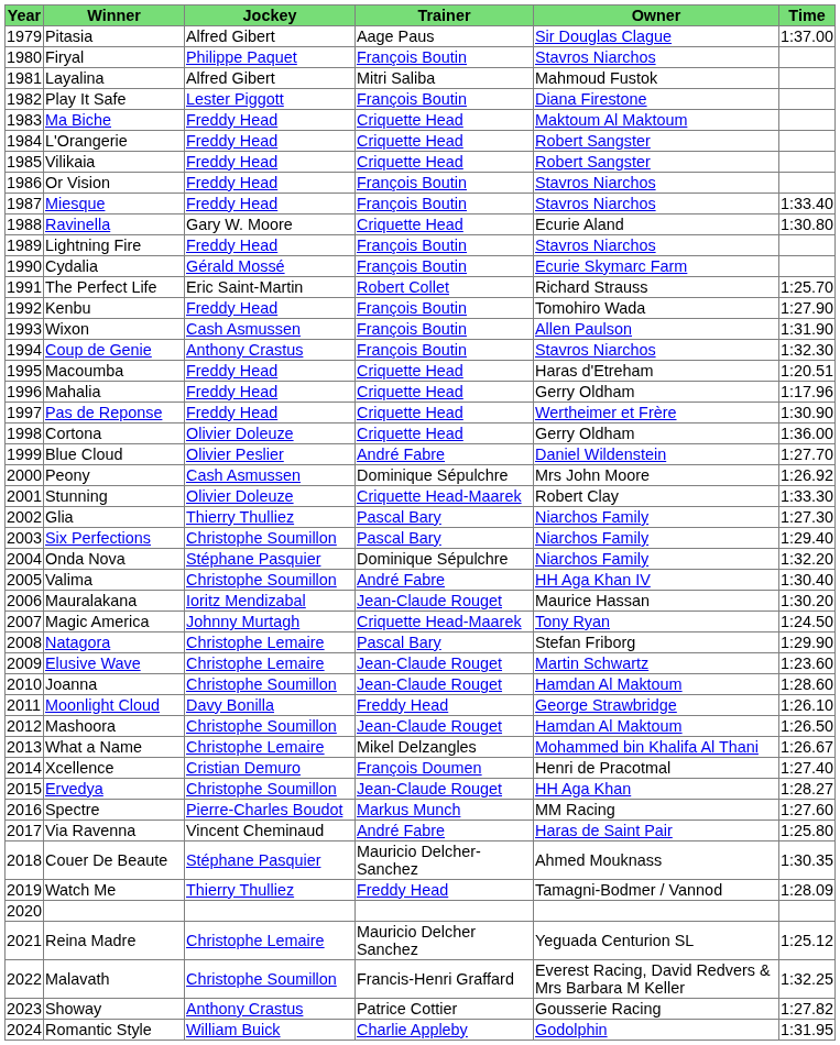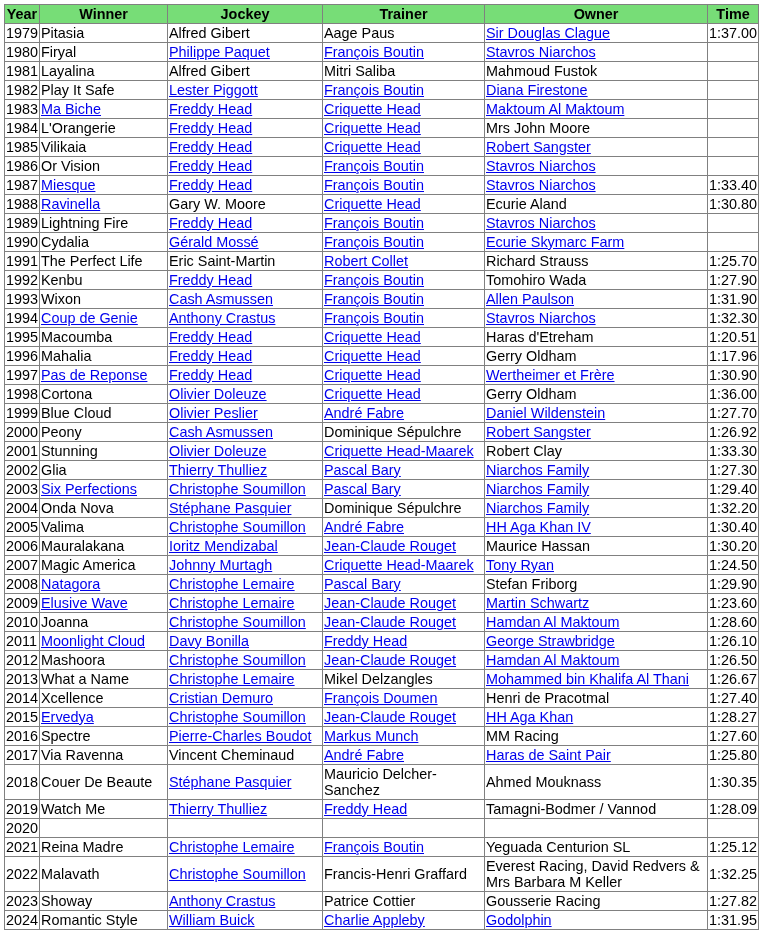L'Orangerie | Owner: Robert Sangster -> Mrs John Moore
Peony | Owner: Mrs John Moore -> Robert Sangster
Reina Madre | Trainer: Mauricio Delcher Sanchez -> François Boutin
